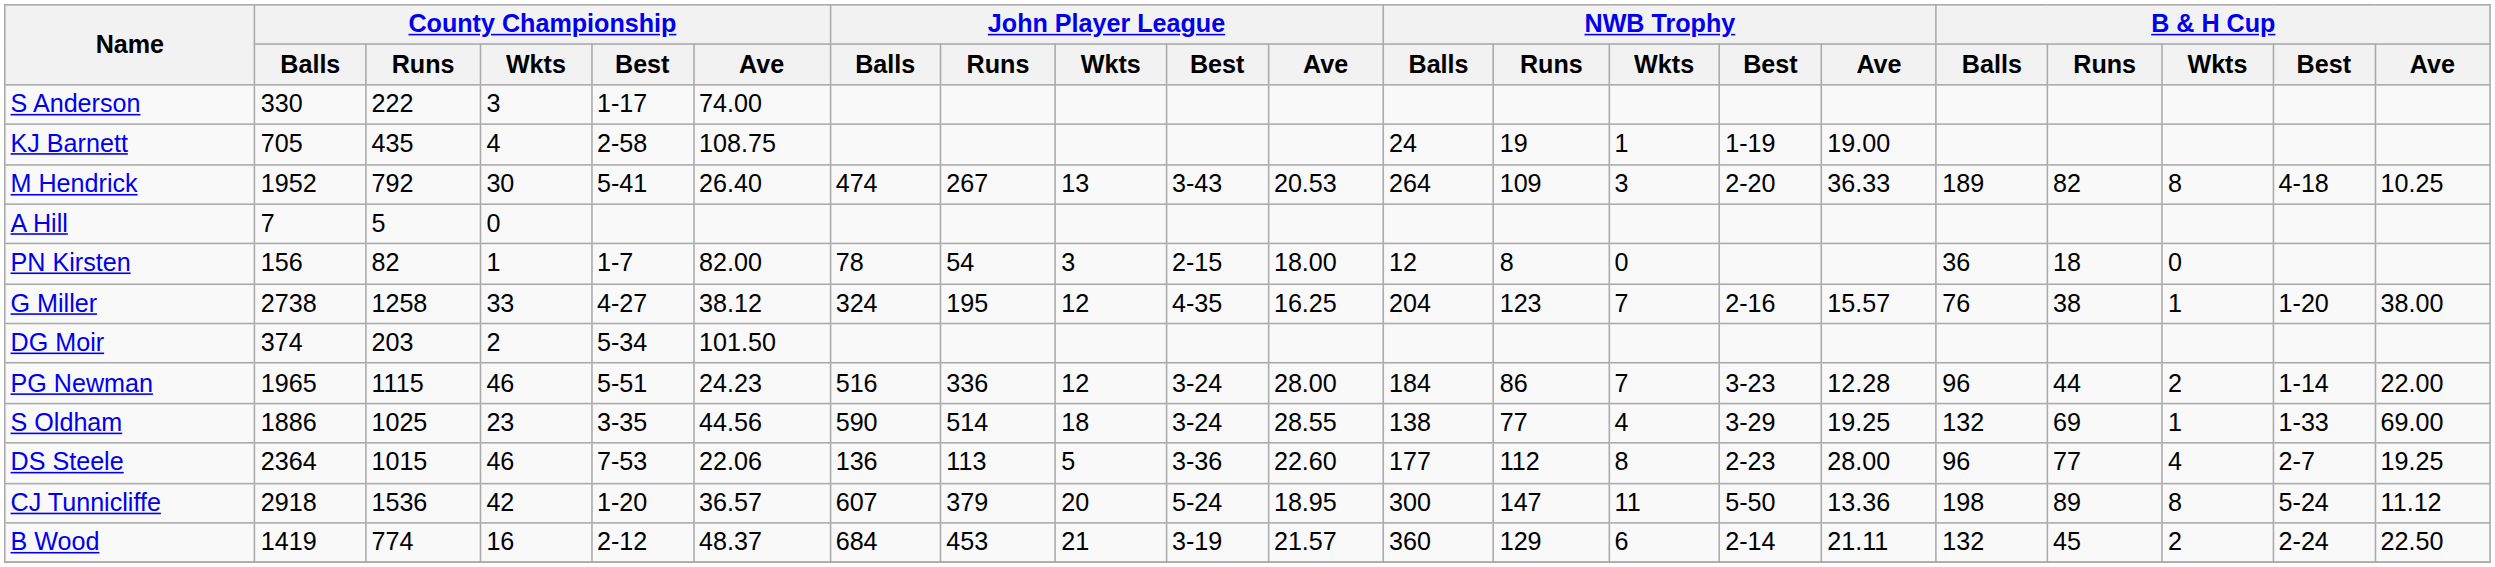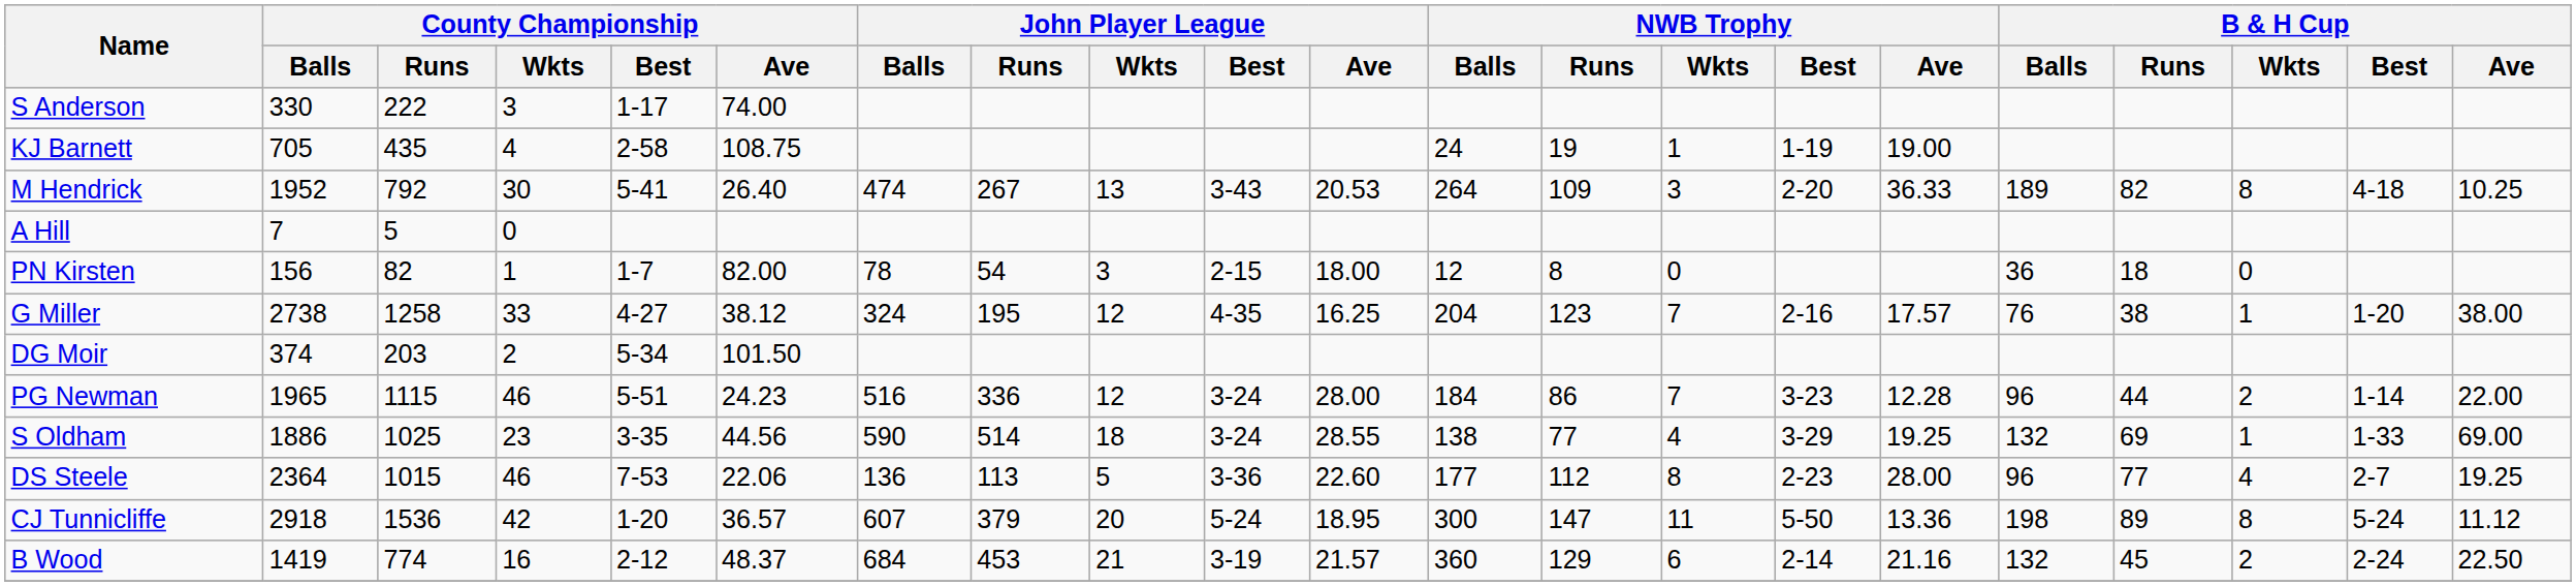G Miller | NWB Trophy / Ave: 15.57 -> 17.57
B Wood | NWB Trophy / Ave: 21.11 -> 21.16
